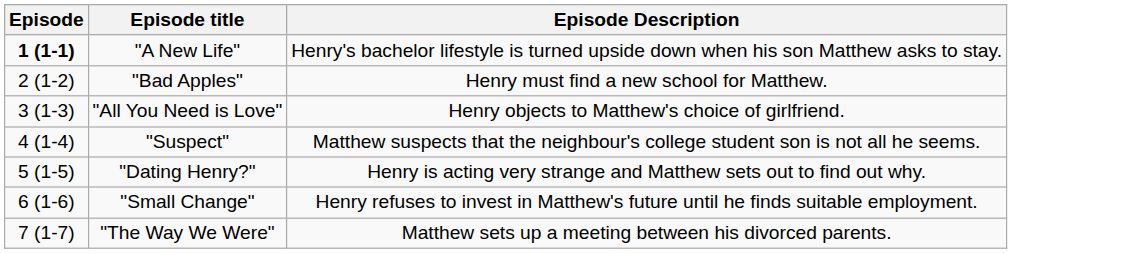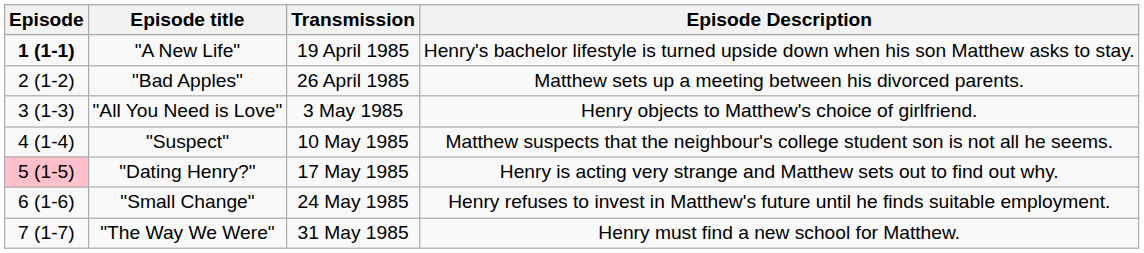+ column: Transmission | 19 April 1985 | 26 April 1985 | 3 May 1985 | 10 May 1985 | 17 May 1985 | 24 May 1985 | 31 May 1985
"Bad Apples" | Episode Description: Henry must find a new school for Matthew. -> Matthew sets up a meeting between his divorced parents.
"Dating Henry?" | Episode: no background -> pink background
"The Way We Were" | Episode Description: Matthew sets up a meeting between his divorced parents. -> Henry must find a new school for Matthew.
